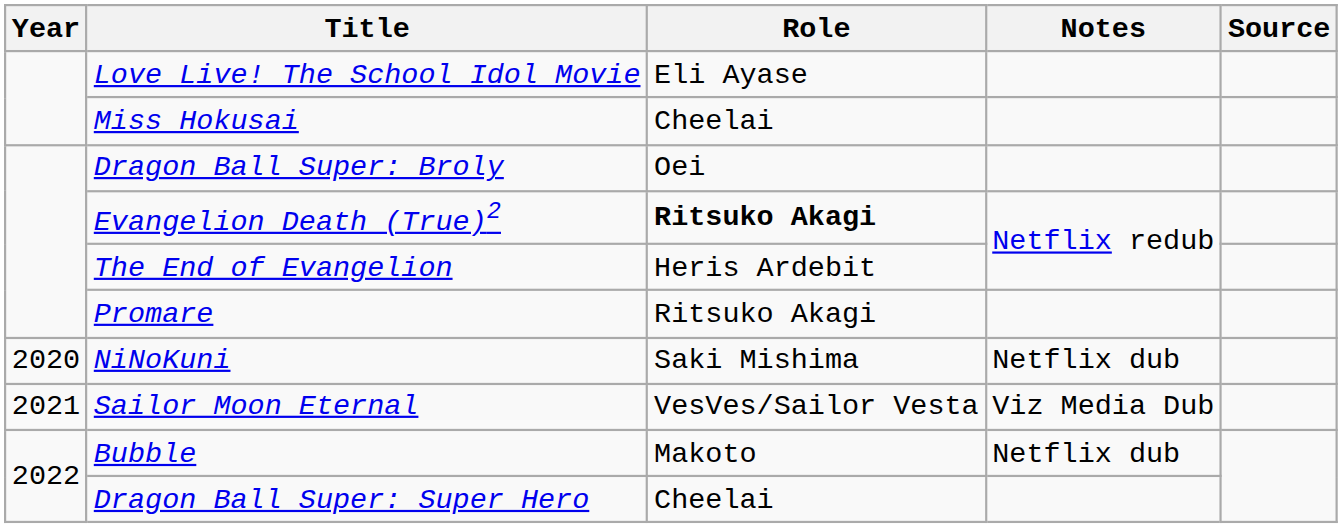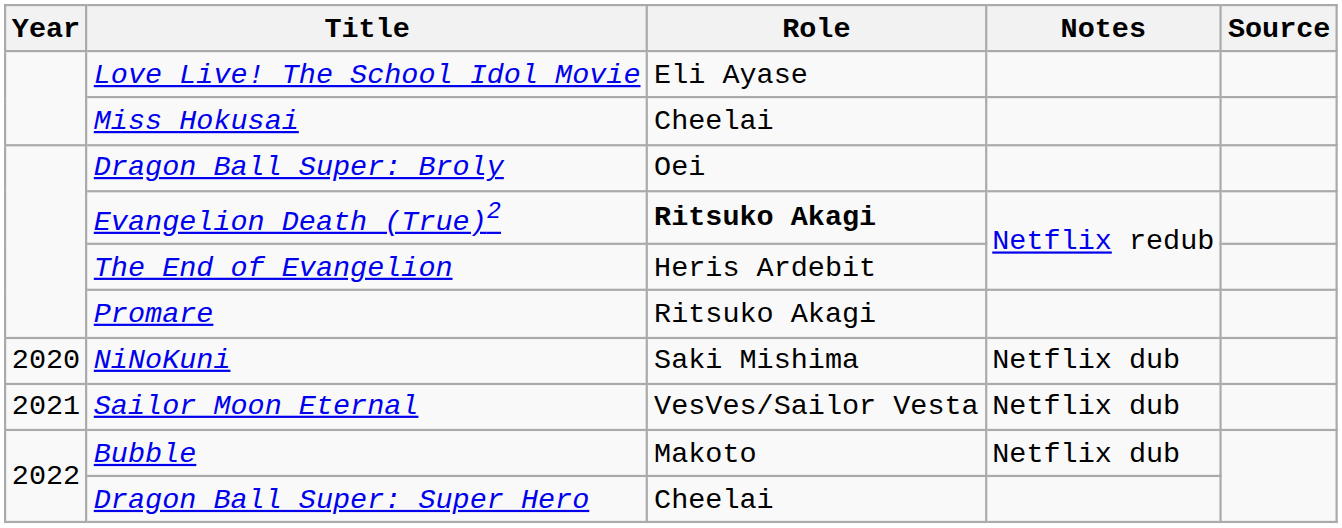Sailor Moon Eternal | Notes: Viz Media Dub -> Netflix dub
